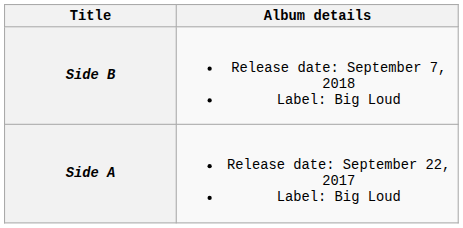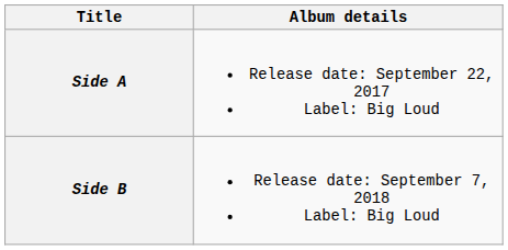rows swapped: Side A <-> Side B
